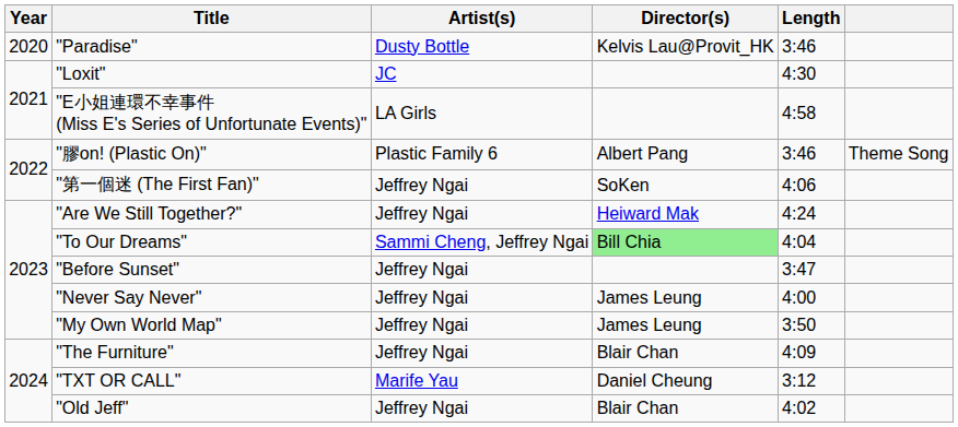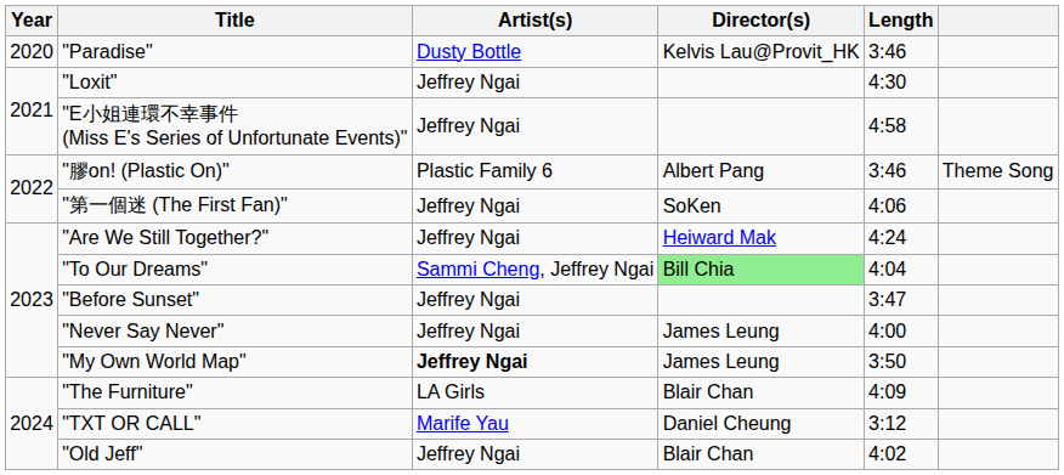"Loxit" | Artist(s): JC -> Jeffrey Ngai
"E小姐連環不幸事件 (Miss E's Series of Unfortunate Events)" | Artist(s): LA Girls -> Jeffrey Ngai
"My Own World Map" | Artist(s): normal -> bold
"The Furniture" | Artist(s): Jeffrey Ngai -> LA Girls
